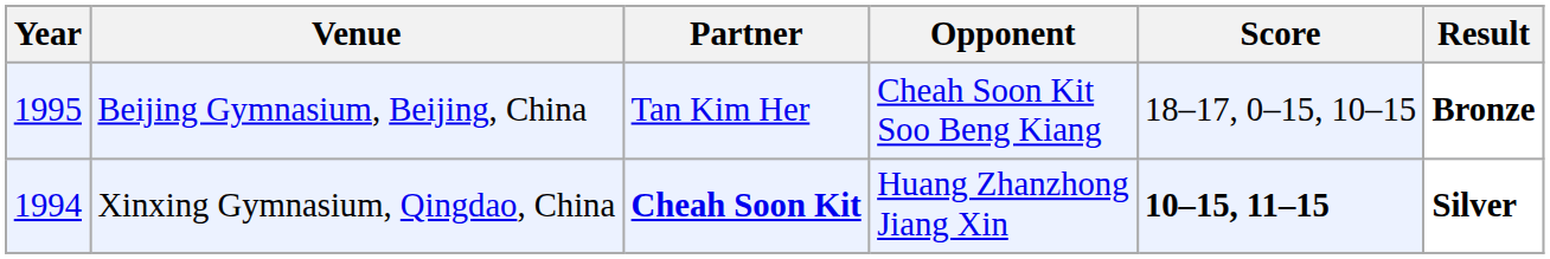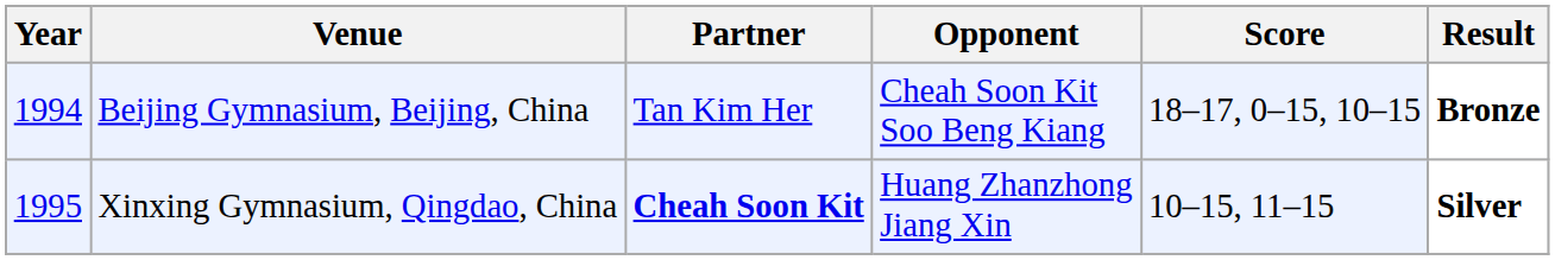Beijing Gymnasium, Beijing, China | Year: 1995 -> 1994
Xinxing Gymnasium, Qingdao, China | Year: 1994 -> 1995
Xinxing Gymnasium, Qingdao, China | Score: bold -> normal
